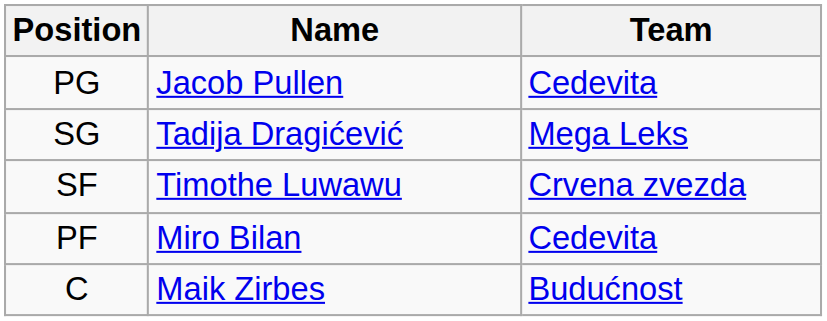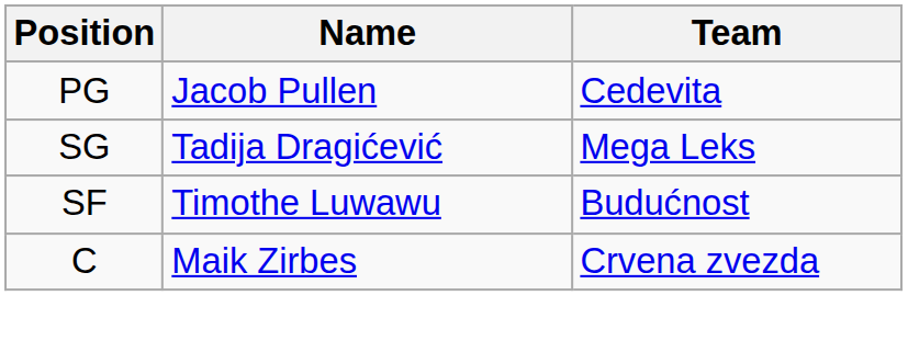SF | Team: Crvena zvezda -> Budućnost
- row: PF | Miro Bilan | Cedevita
C | Team: Budućnost -> Crvena zvezda
